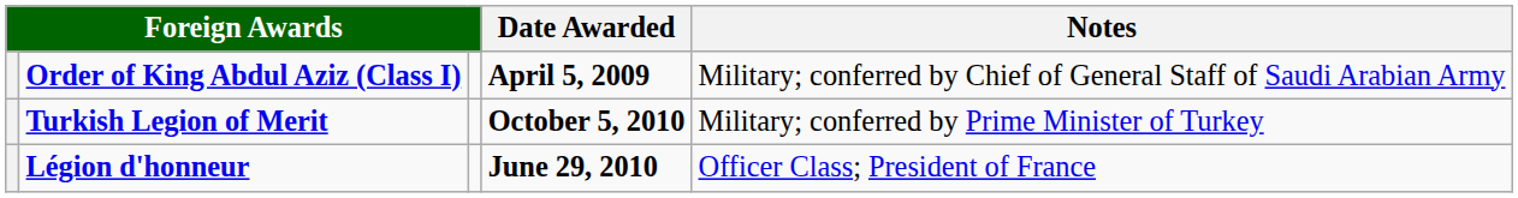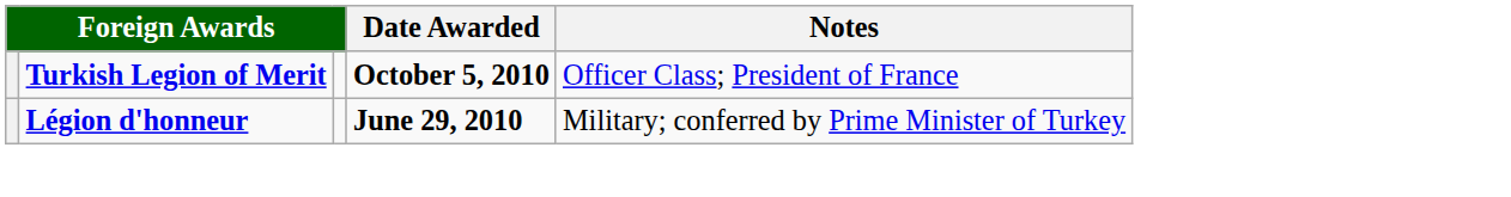- row: Order of King Abdul Aziz (Class I) | April 5, 2009 | Military; conferred by Chief of General Staff of Saudi Arabian Army
Turkish Legion of Merit | Notes: Military; conferred by Prime Minister of Turkey -> Officer Class; President of France
Légion d'honneur | Notes: Officer Class; President of France -> Military; conferred by Prime Minister of Turkey
